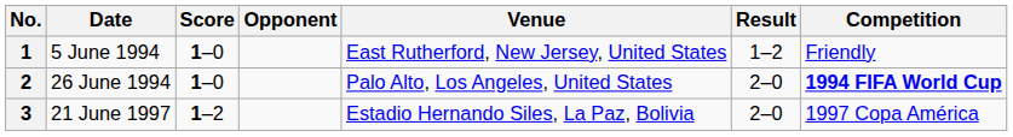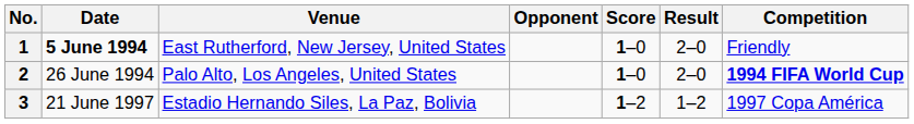columns swapped: Venue <-> Score
1 | Date: normal -> bold
1 | Result: 1–2 -> 2–0
3 | Result: 2–0 -> 1–2
